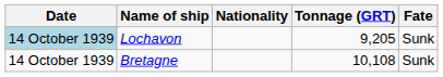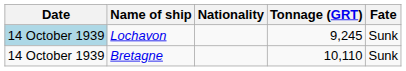Lochavon | Tonnage (GRT): 9,205 -> 9,245
Bretagne | Tonnage (GRT): 10,108 -> 10,110
